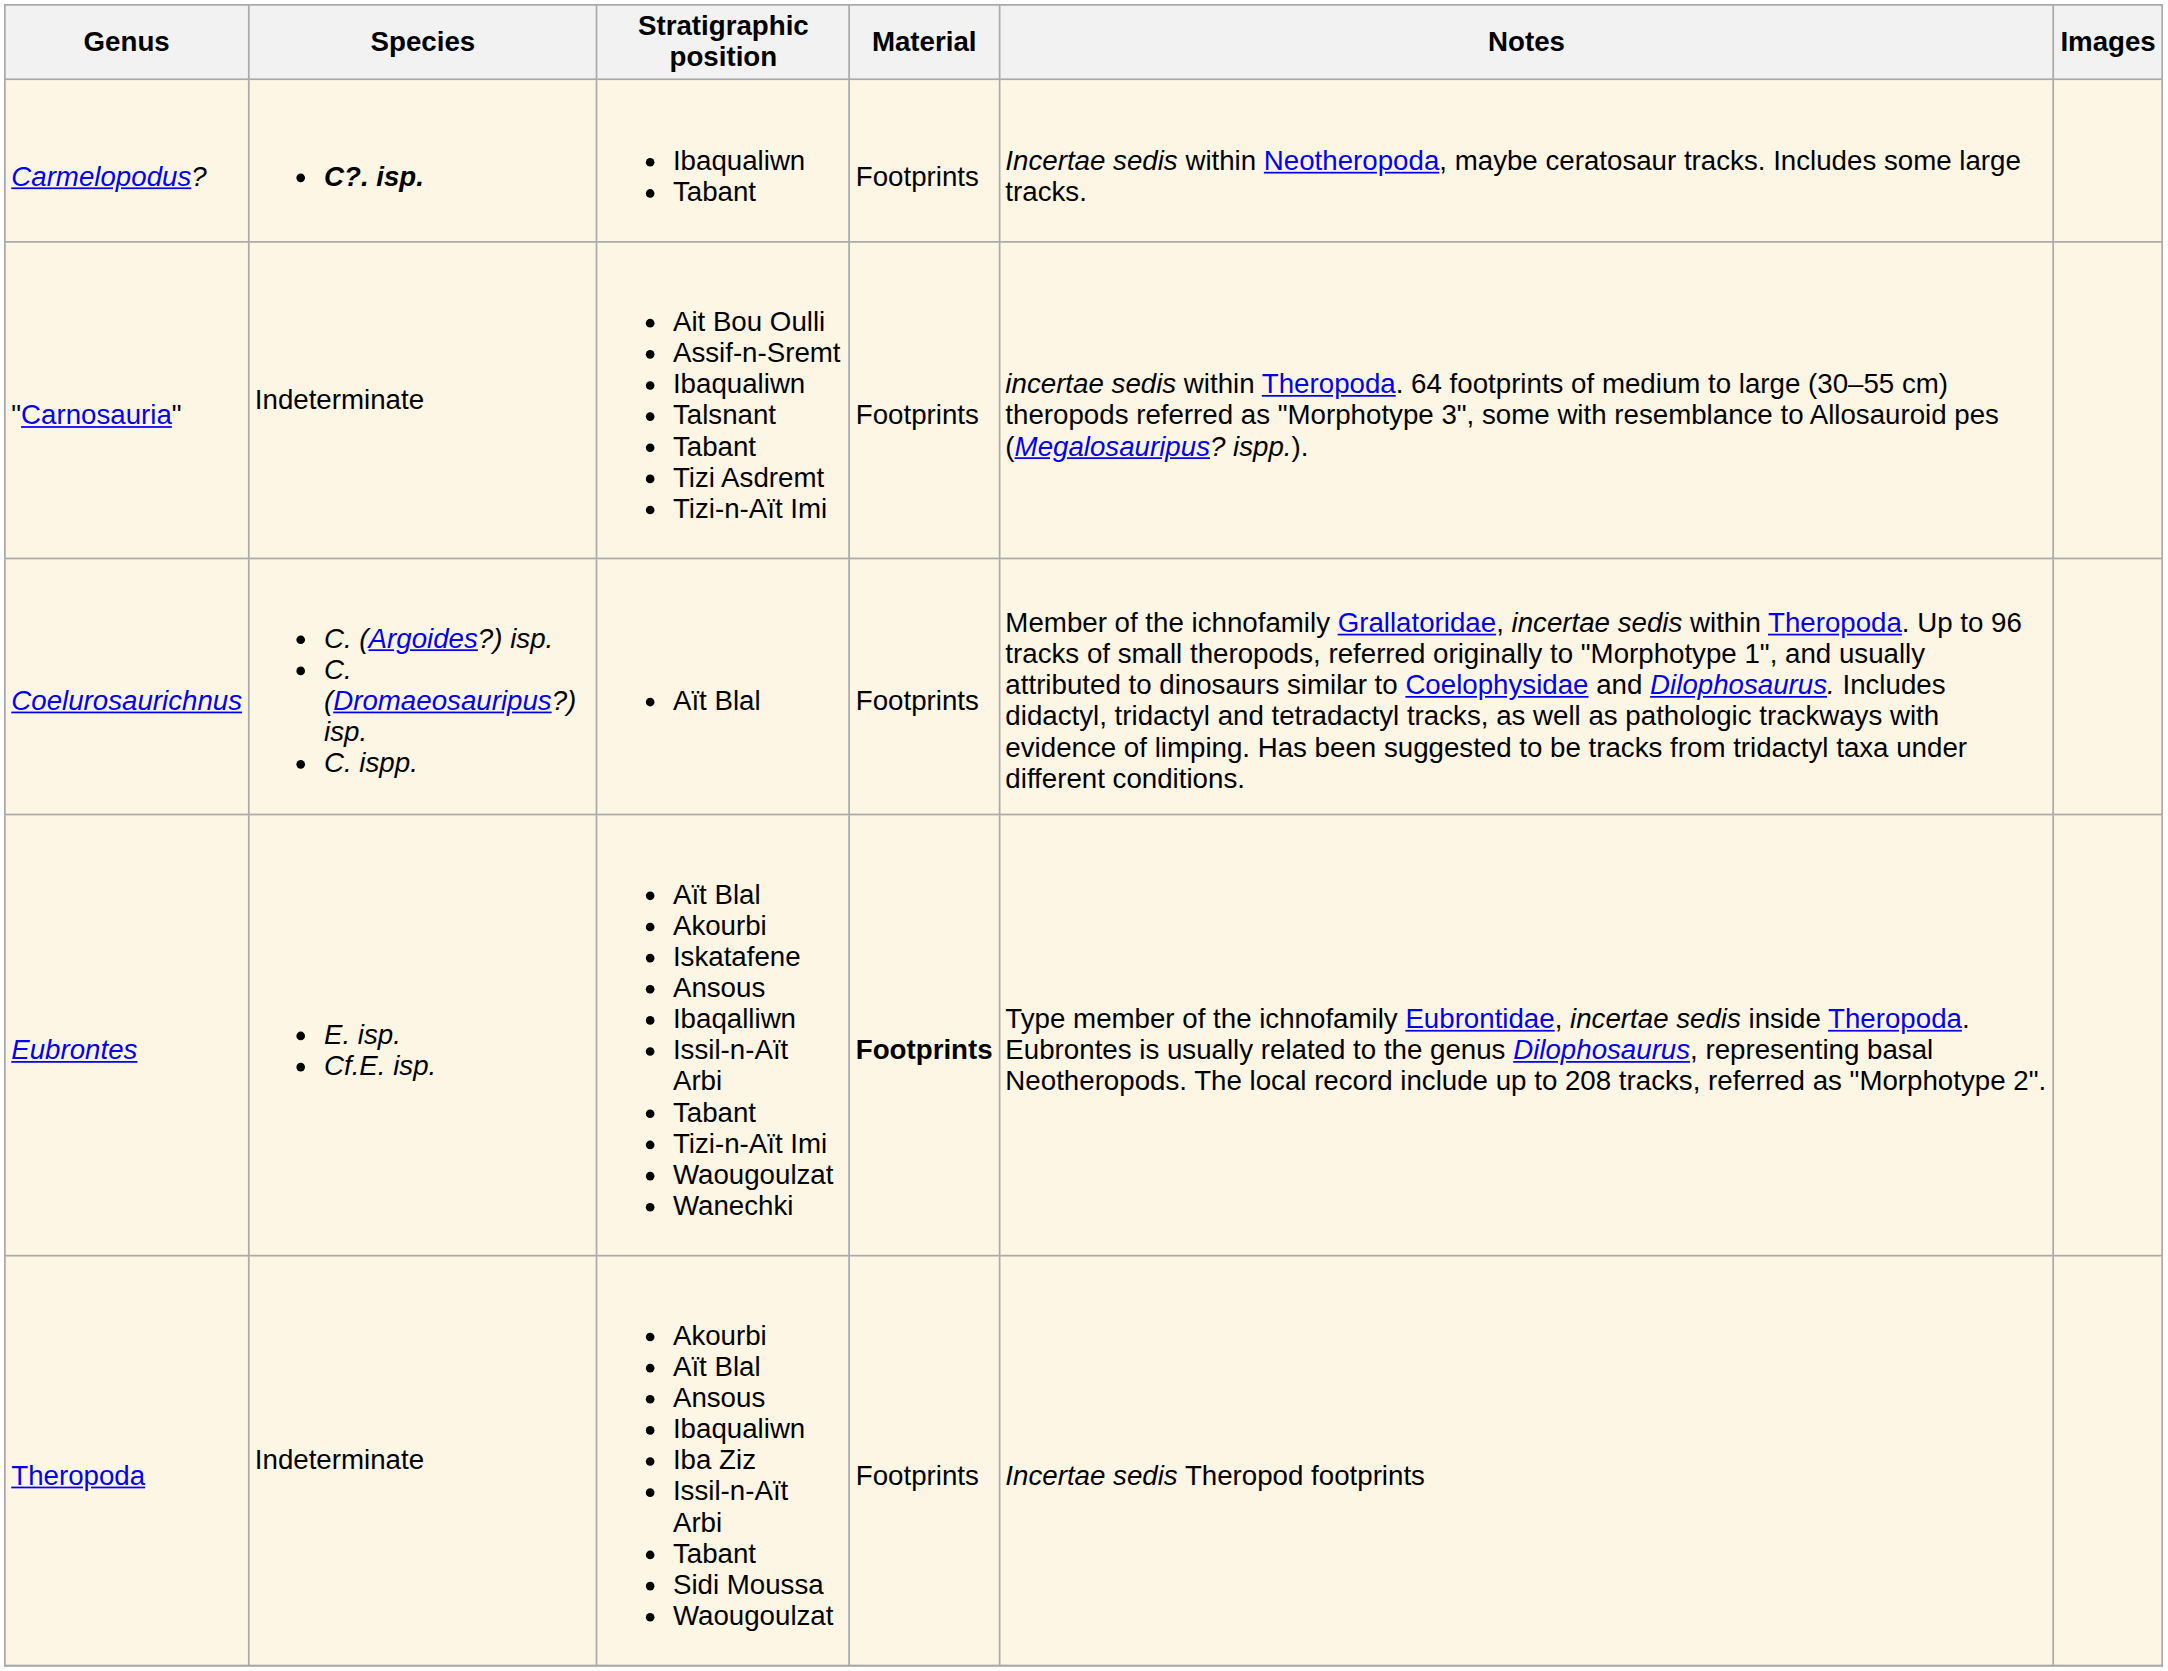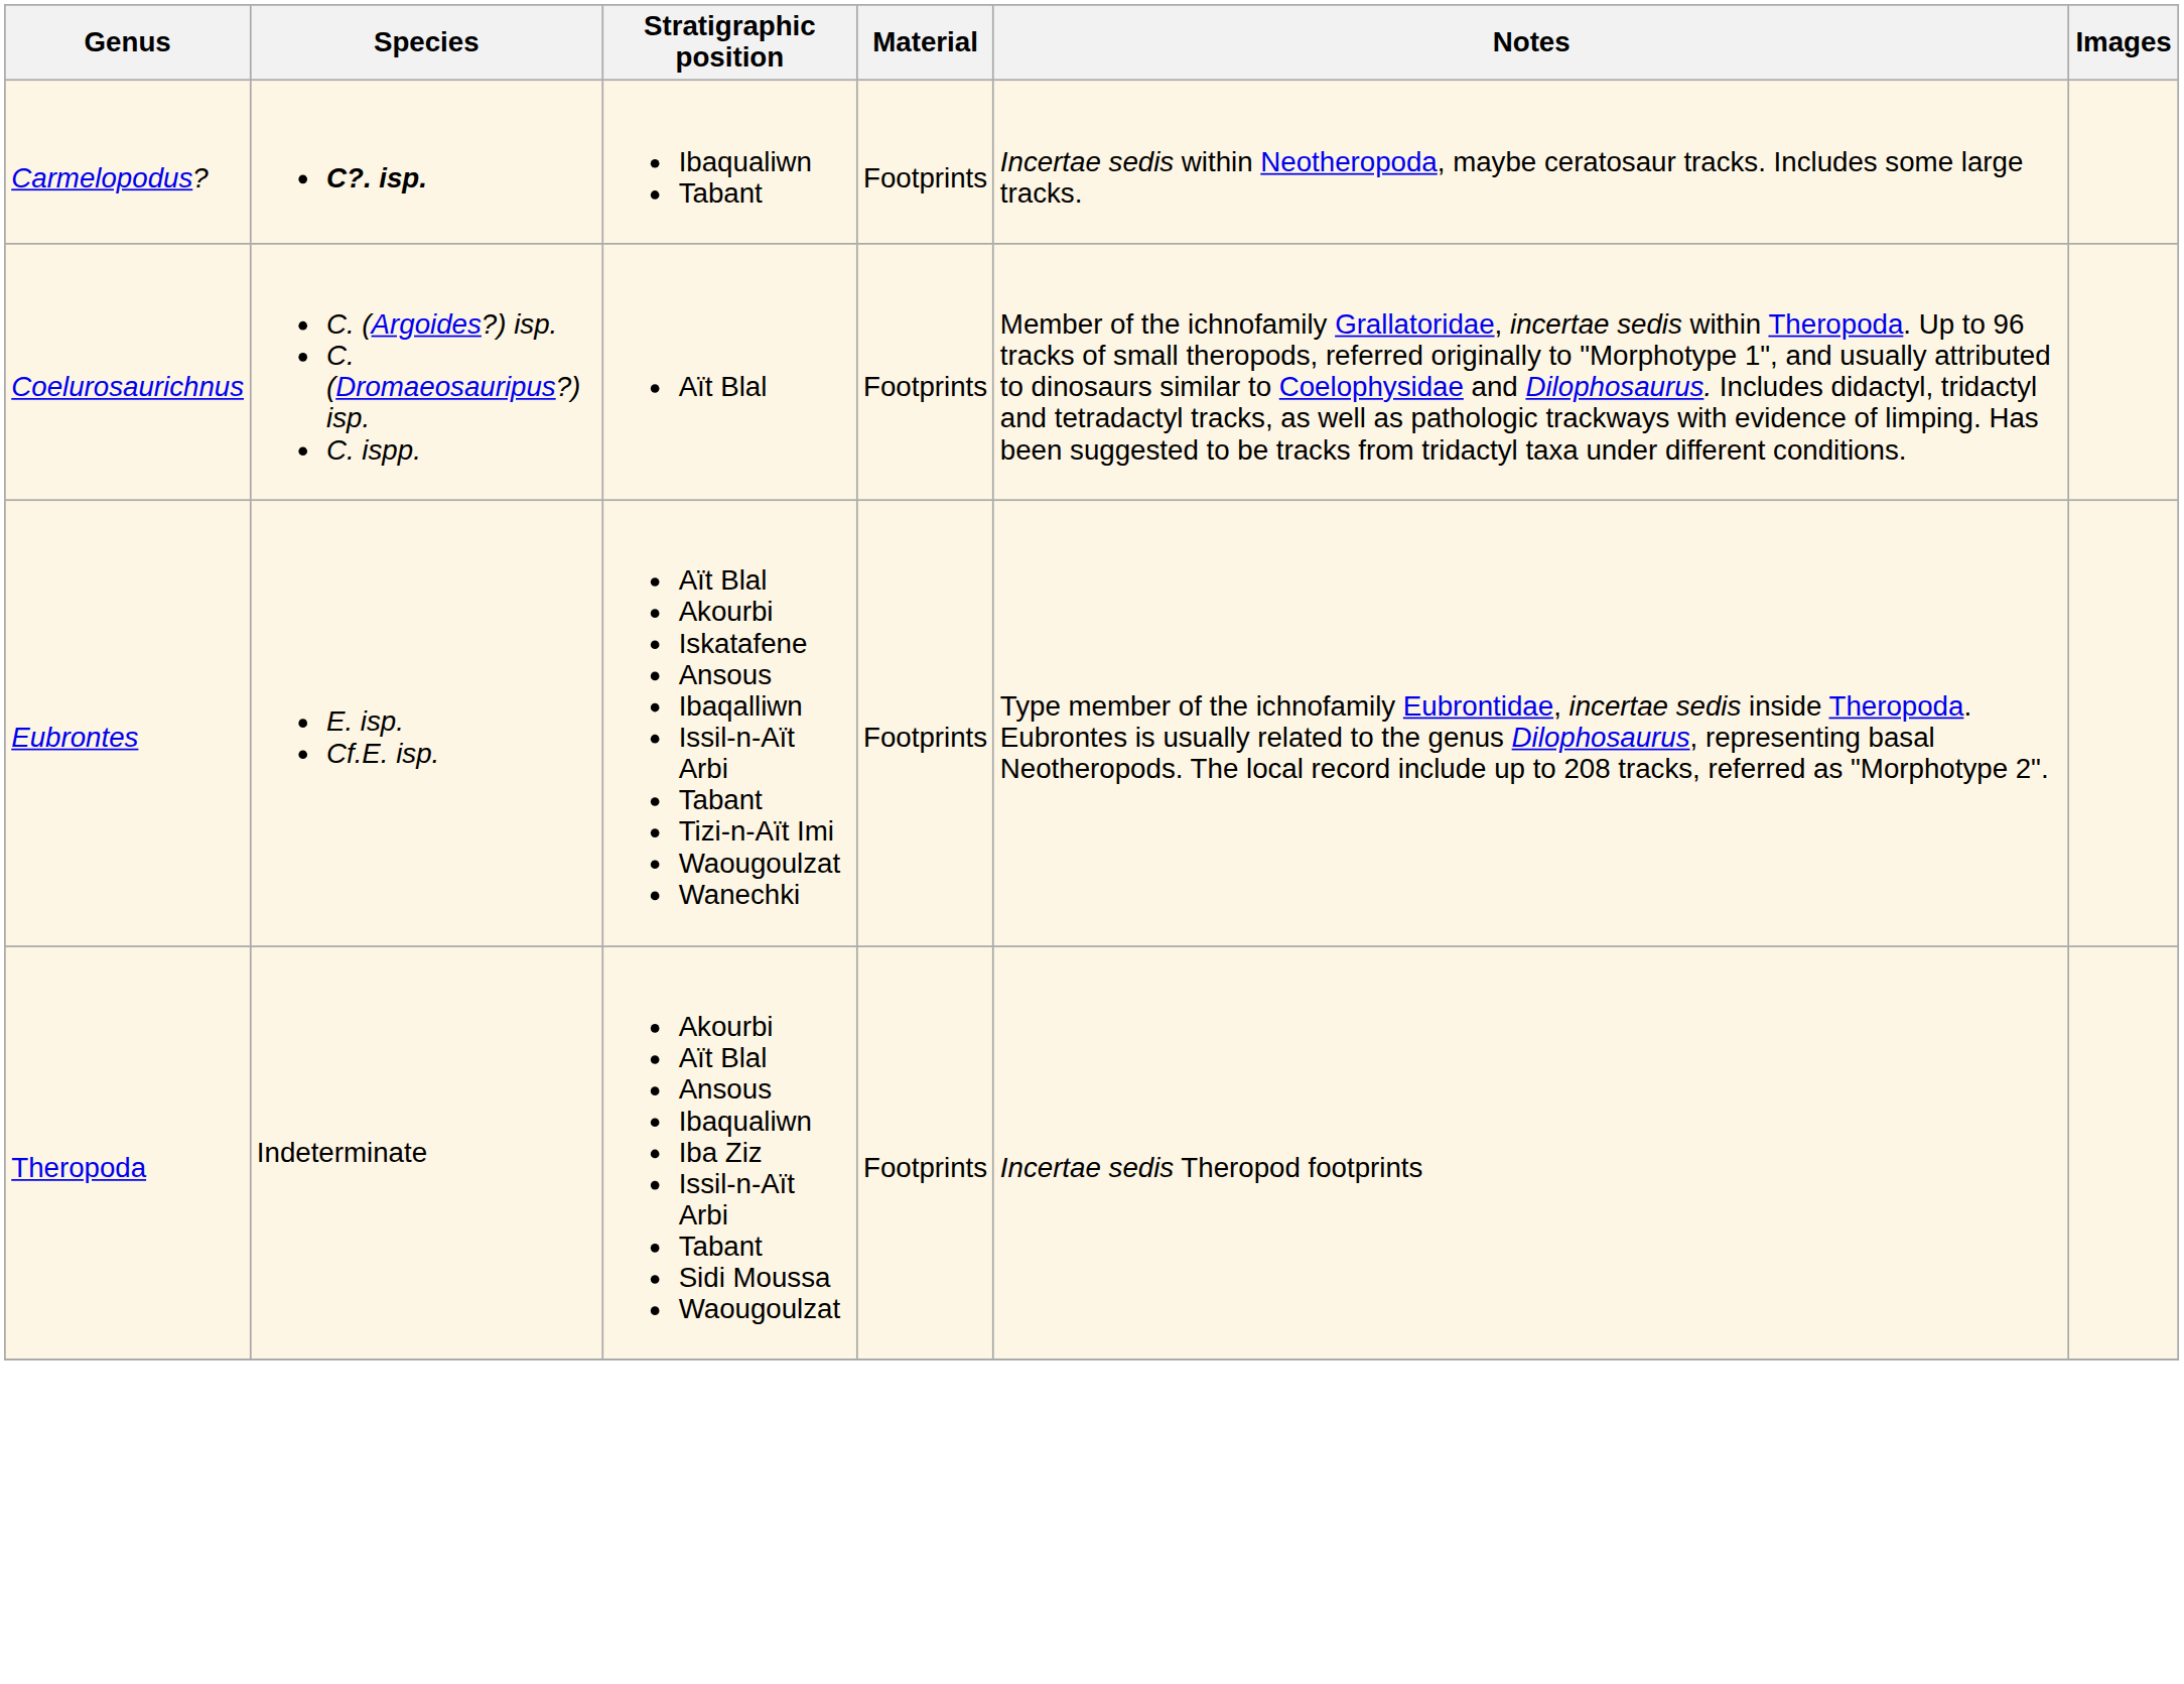- row: "Carnosauria" | Indeterminate | Ait Bou Oulli Assif-n-Sremt Ibaqualiwn Talsnant Tabant Tizi Asdremt Tizi-n-Aït Imi | Footprints | incertae sedis within Theropoda. 64 footprints of medium to large (30–55 cm) theropods referred as "Morphotype 3", some with resemblance to Allosauroid pes (Megalosauripus? ispp.).
Eubrontes | Material: bold -> normal
